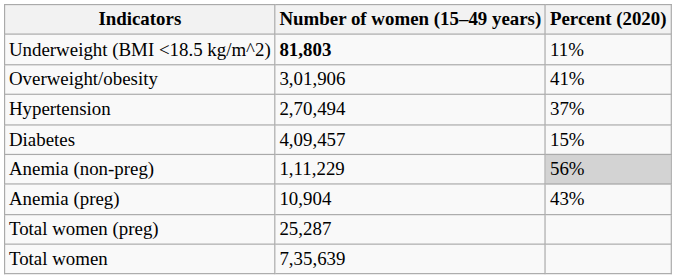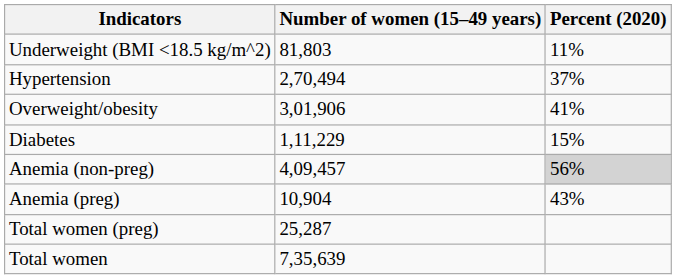Underweight (BMI <18.5 kg/m^2) | Number of women (15–49 years): bold -> normal
rows swapped: Overweight/obesity <-> Hypertension
Diabetes | Number of women (15–49 years): 4,09,457 -> 1,11,229
Anemia (non-preg) | Number of women (15–49 years): 1,11,229 -> 4,09,457
